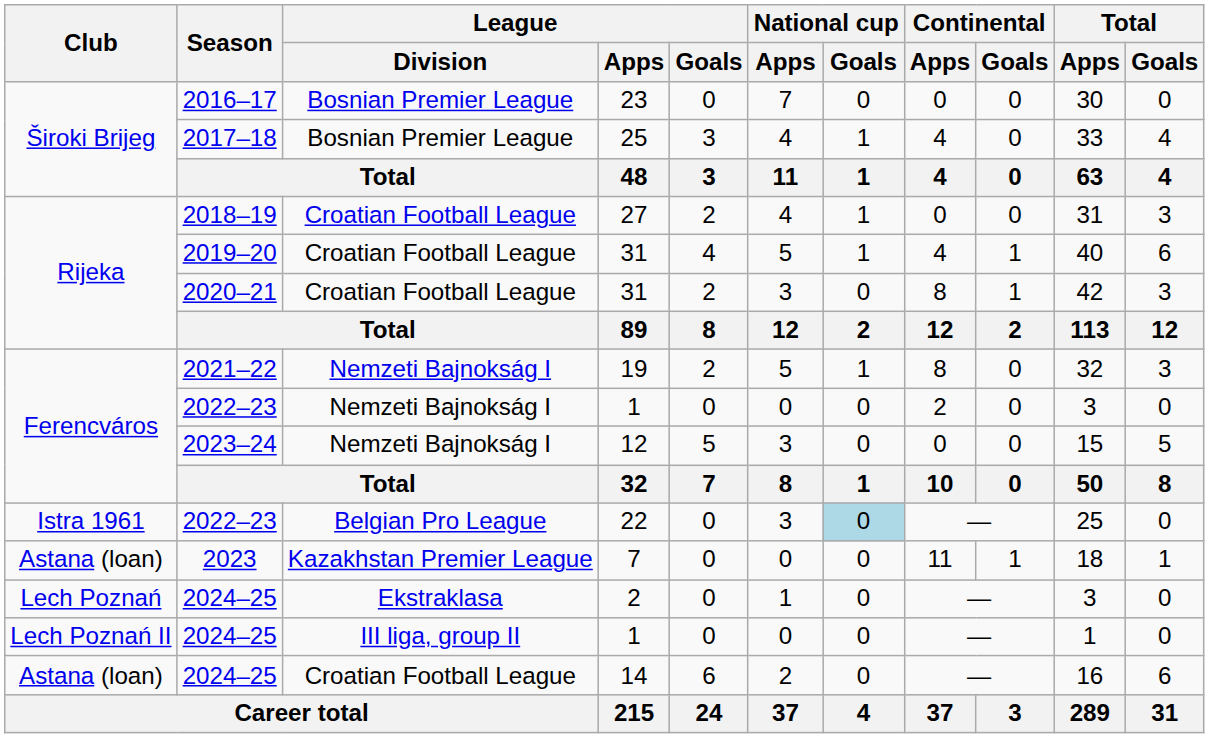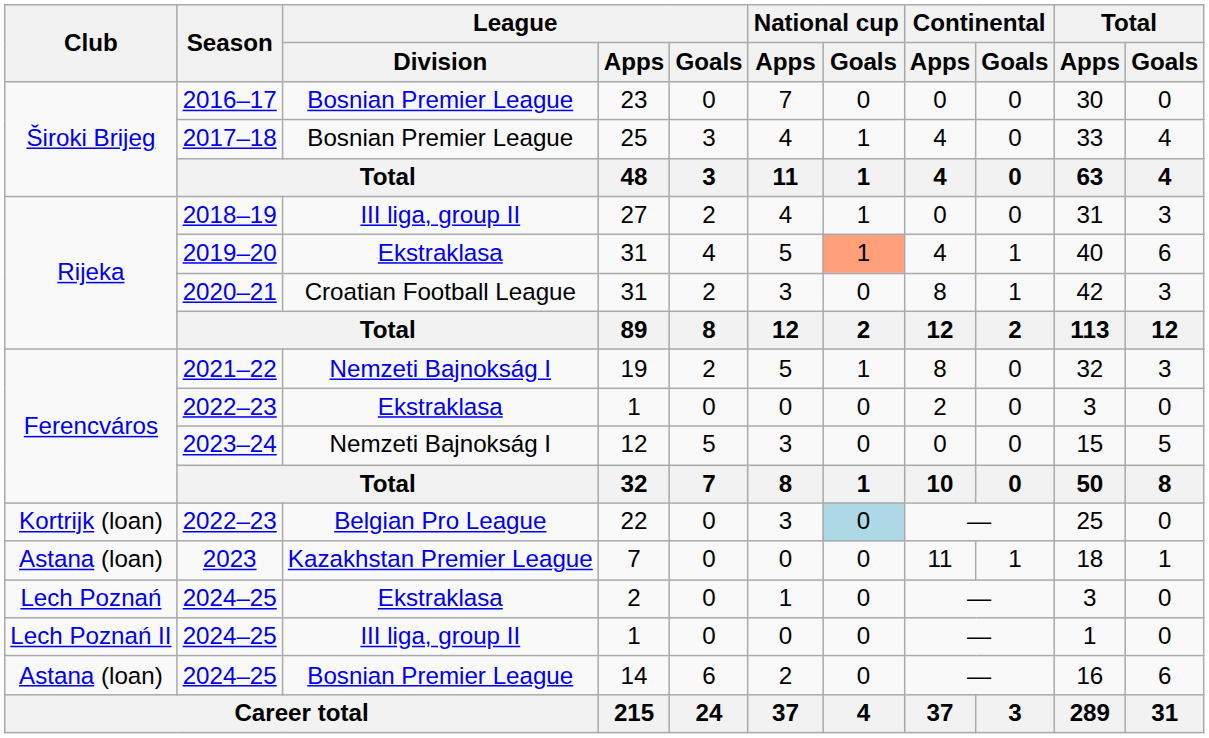27 | League / Division: Croatian Football League -> III liga, group II
2019–20 / 31 | League / Division: Croatian Football League -> Ekstraklasa
2019–20 / 31 | National cup / Goals: no background -> lightsalmon background
2022–23 / 1 | League / Division: Nemzeti Bajnokság I -> Ekstraklasa
22 | Club: Istra 1961 -> Kortrijk (loan)
14 | League / Division: Croatian Football League -> Bosnian Premier League
